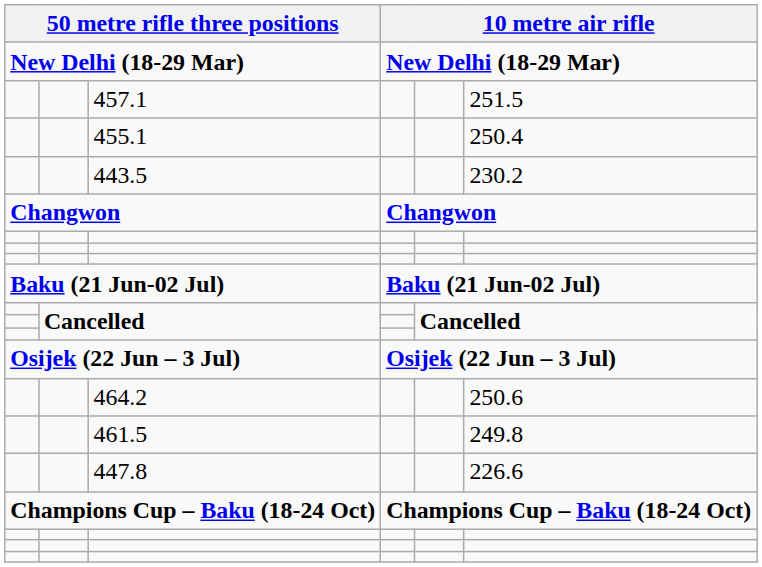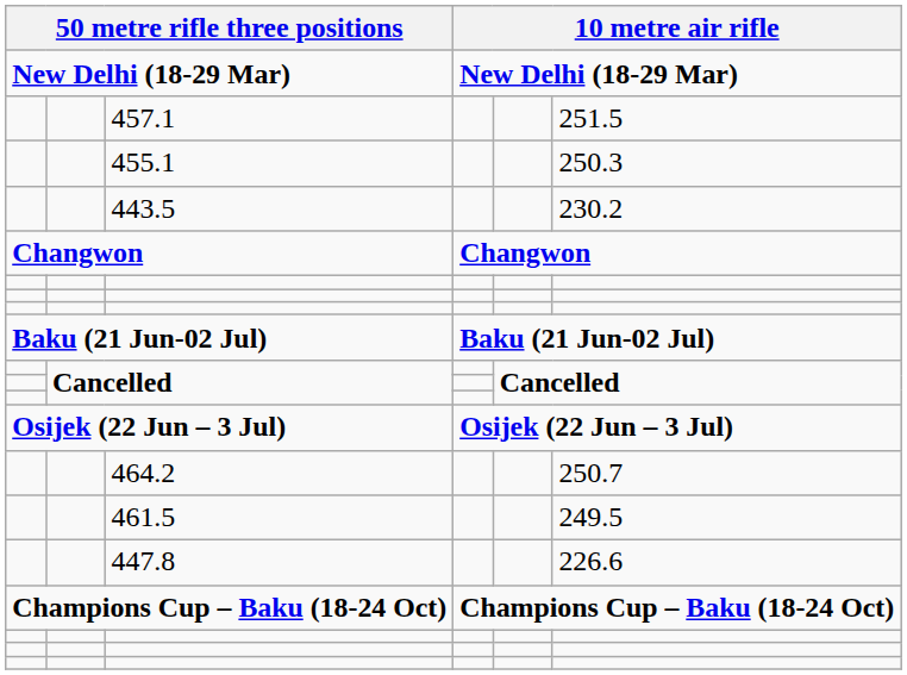455.1 | column 6: 250.4 -> 250.3
464.2 | column 6: 250.6 -> 250.7
461.5 | column 6: 249.8 -> 249.5
